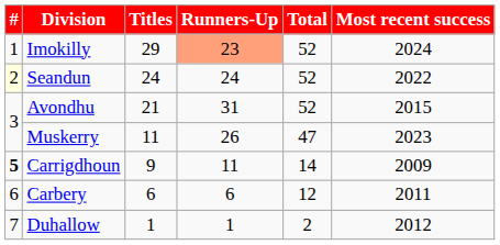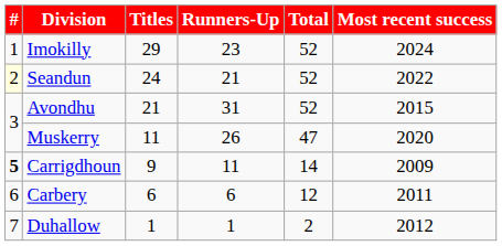Imokilly | Runners-Up: lightsalmon background -> no background
Seandun | Runners-Up: 24 -> 21
Muskerry | Most recent success: 2023 -> 2020
